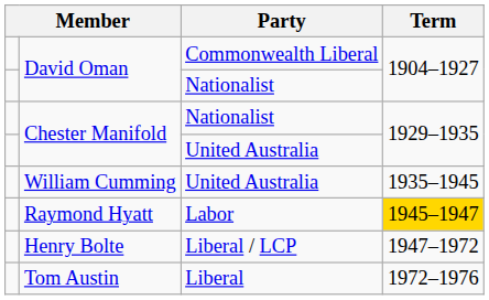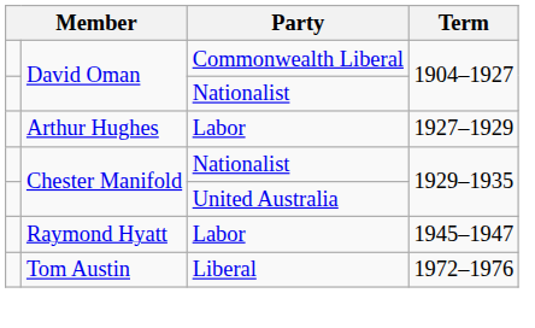+ row: Arthur Hughes | Labor | 1927–1929
- row: William Cumming | United Australia | 1935–1945
Raymond Hyatt | Term: gold background -> no background
- row: Henry Bolte | Liberal / LCP | 1947–1972
